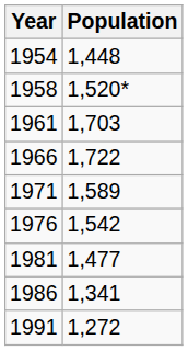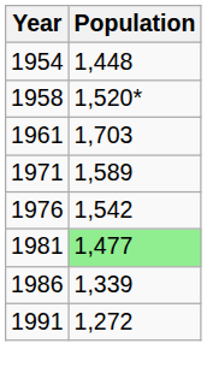- row: 1966 | 1,722
1981 | Population: no background -> lightgreen background
1986 | Population: 1,341 -> 1,339
